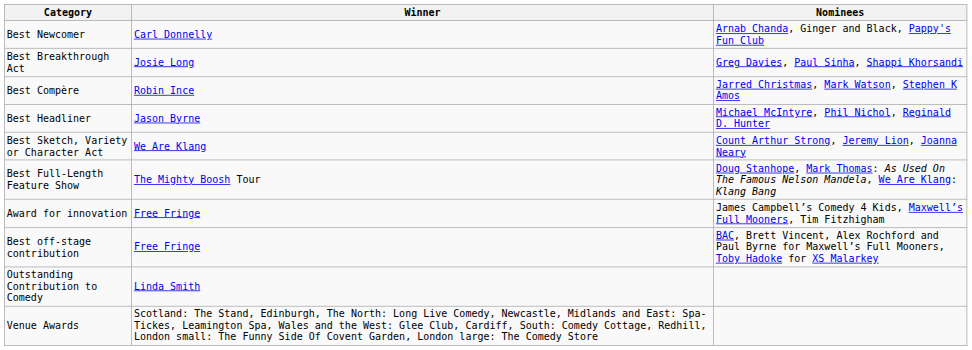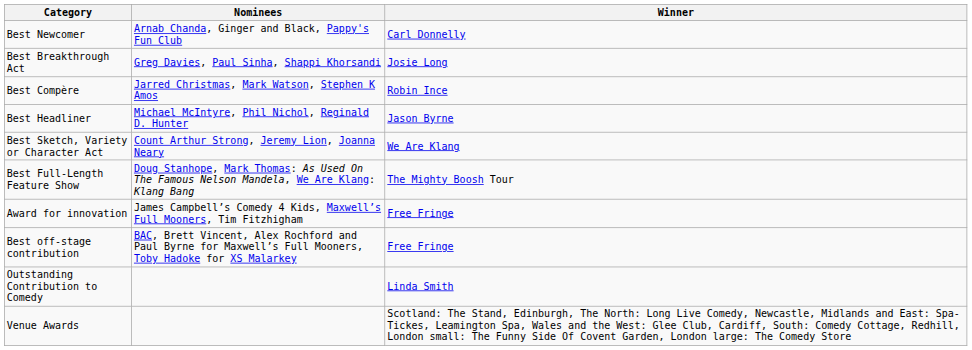columns swapped: Winner <-> Nominees
